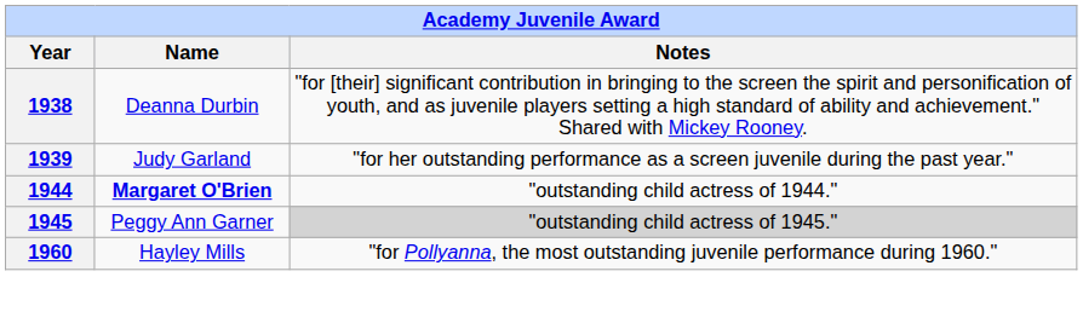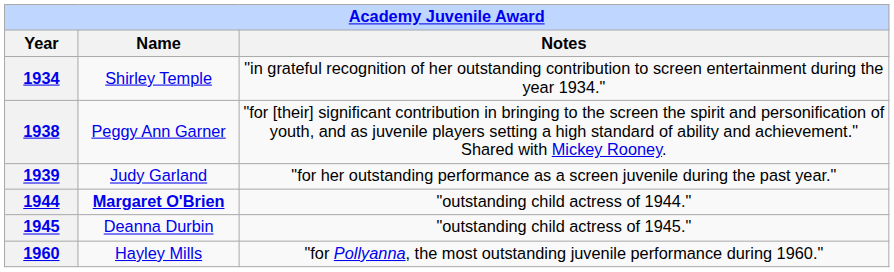+ row: 1934 | Shirley Temple | "in grateful recognition of her outstanding contribution to screen entertainment during the year 1934."
1938 | Name: Deanna Durbin -> Peggy Ann Garner
1945 | Name: Peggy Ann Garner -> Deanna Durbin
1945 | Notes: lightgrey background -> no background
